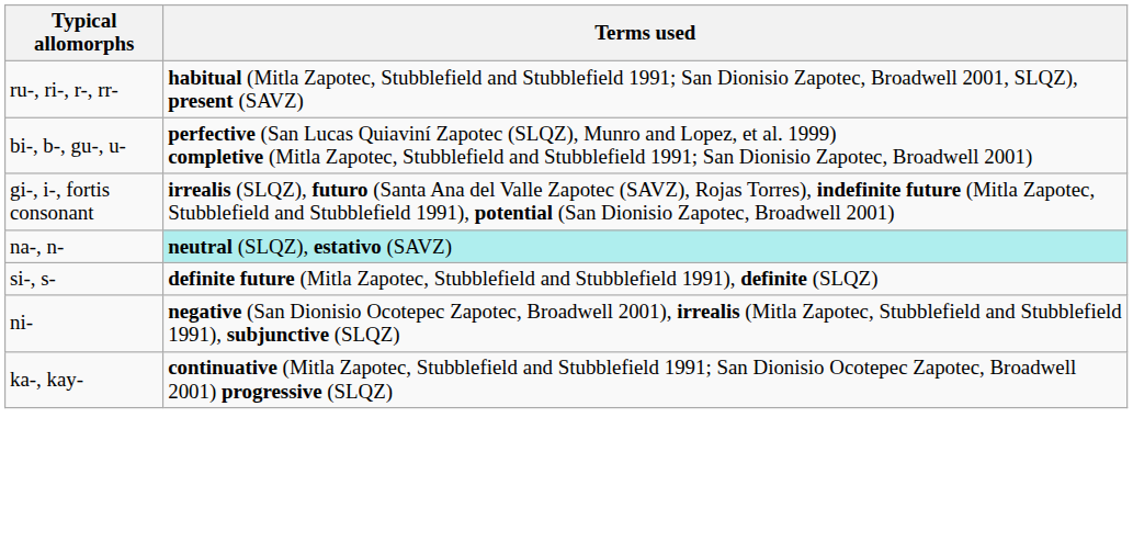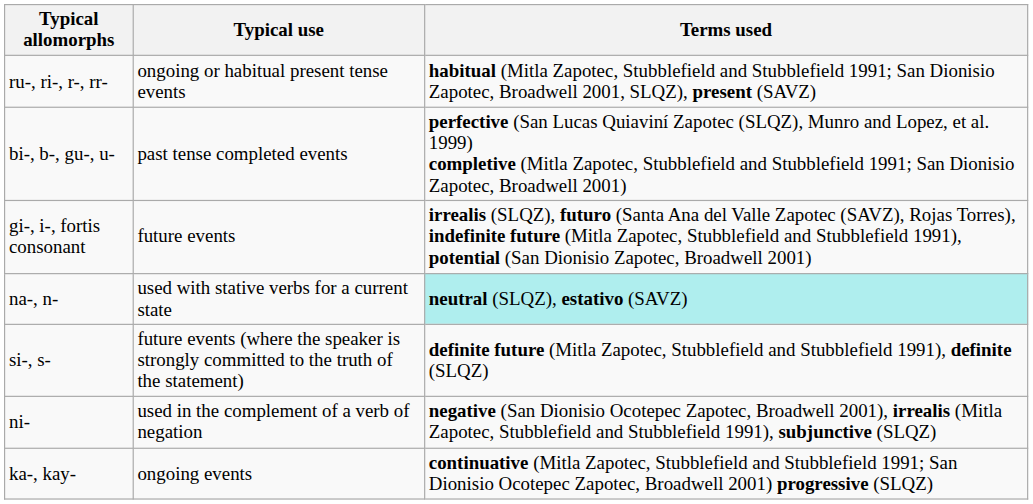+ column: Typical use | ongoing or habitual present tense events | past tense completed events | future events | used with stative verbs for a current state | future events (where the speaker is strongly committed to the truth of the statement) | used in the complement of a verb of negation | ongoing events
